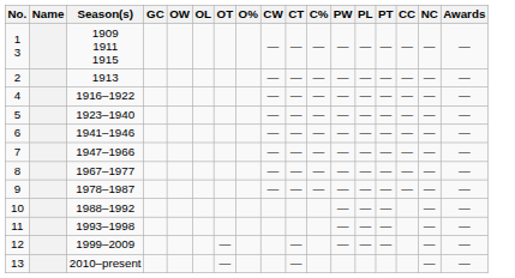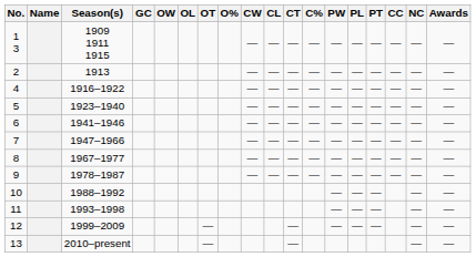+ column: CL | — | — | — | — | — | — | — | —
